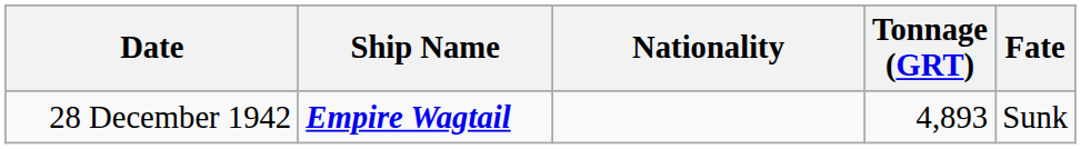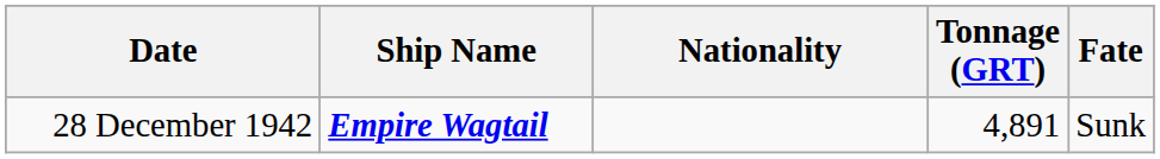28 December 1942 | Tonnage (GRT): 4,893 -> 4,891
